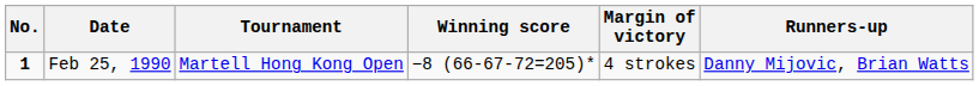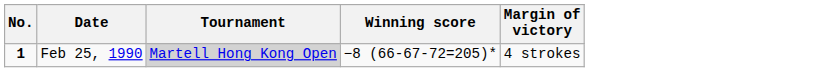- column: Runners-up | Danny Mijovic, Brian Watts
Feb 25, 1990 | Tournament: no background -> lightgrey background
